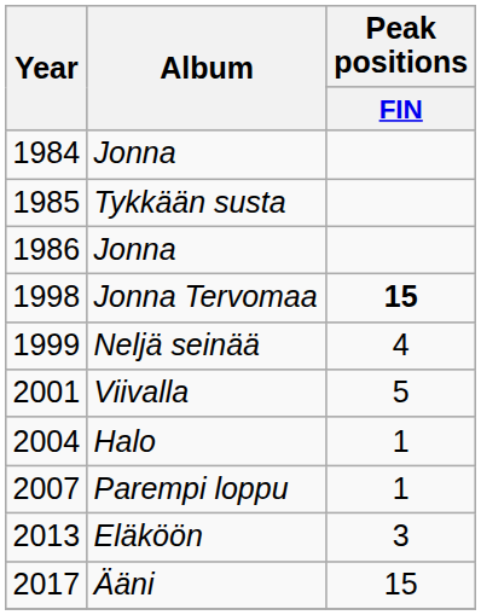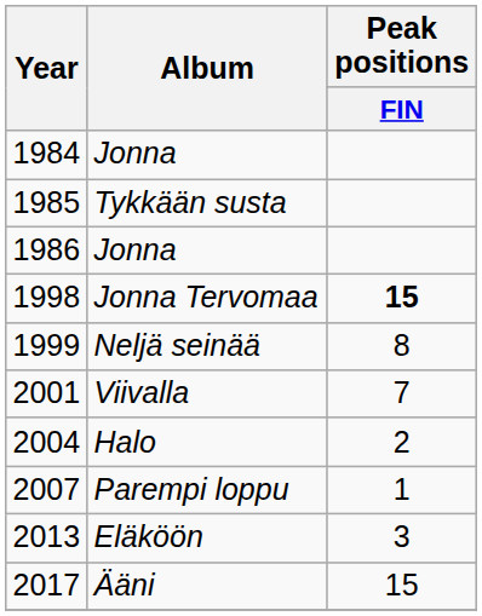Neljä seinää | Peak positions / FIN: 4 -> 8
Viivalla | Peak positions / FIN: 5 -> 7
Halo | Peak positions / FIN: 1 -> 2
